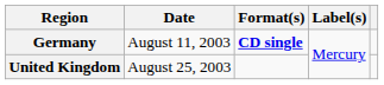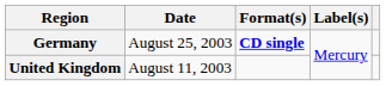Germany | Date: August 11, 2003 -> August 25, 2003
United Kingdom | Date: August 25, 2003 -> August 11, 2003
